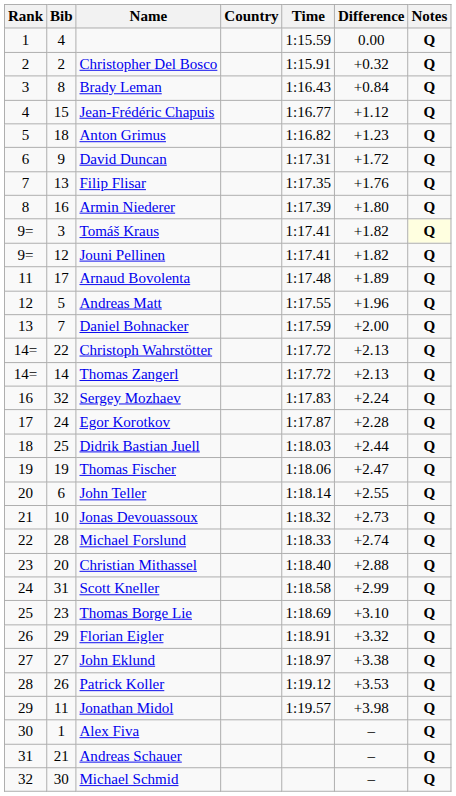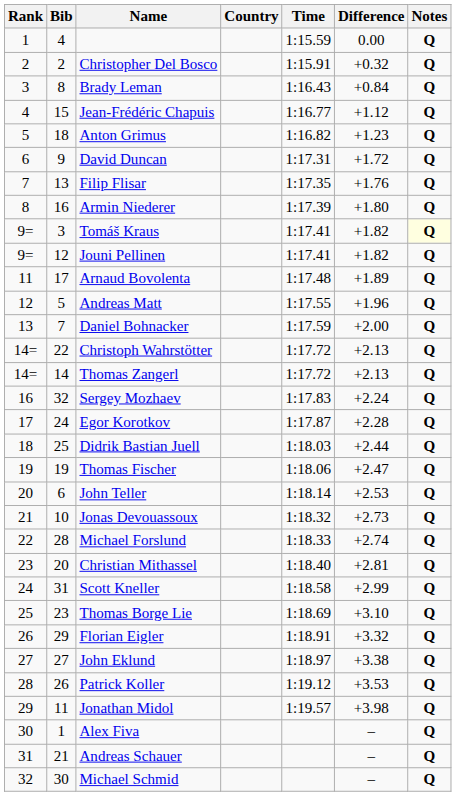John Teller | Difference: +2.55 -> +2.53
Christian Mithassel | Difference: +2.88 -> +2.81
